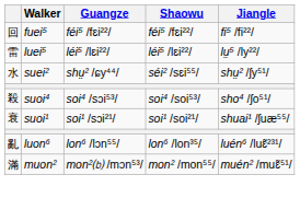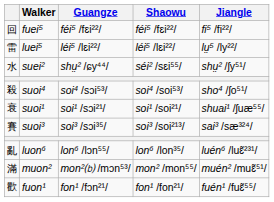+ row: 賽 | suoi³ | soi³ /sɔi³⁵/ | soi³ /soi²¹³/ | sai³ /sæ³²⁴/
+ row: 歡 | fuon¹ | fon¹ /fɔn²¹/ | fon¹ /fon²¹/ | fuén¹ /fuɛ̃⁵⁵/
